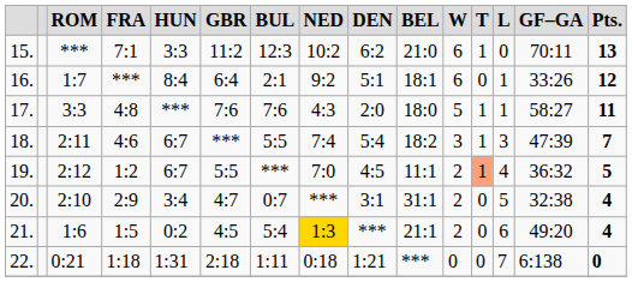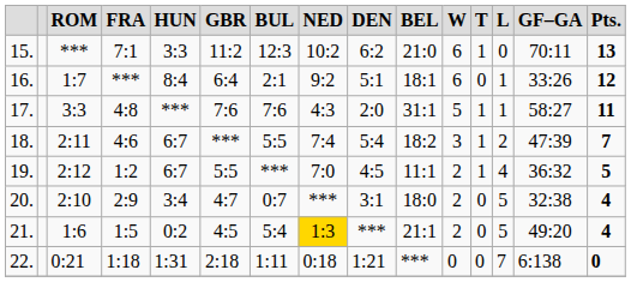17. | BEL: 18:0 -> 31:1
18. | L: 3 -> 2
19. | T: lightsalmon background -> no background
20. | BEL: 31:1 -> 18:0
21. | L: 6 -> 5
